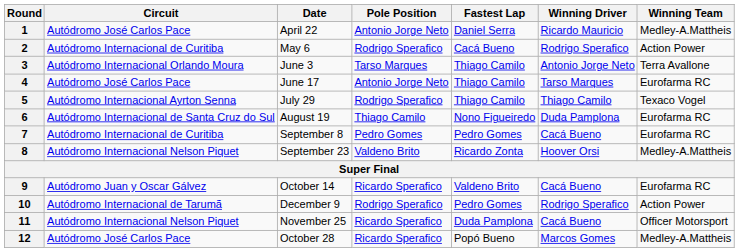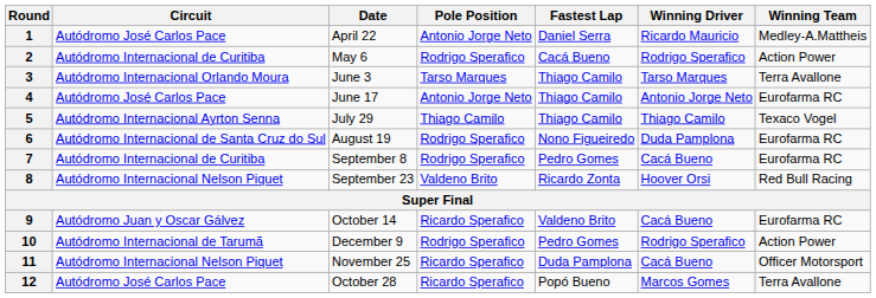3 | Winning Driver: Antonio Jorge Neto -> Tarso Marques
4 | Winning Driver: Tarso Marques -> Antonio Jorge Neto
5 | Pole Position: Rodrigo Sperafico -> Thiago Camilo
6 | Pole Position: Thiago Camilo -> Rodrigo Sperafico
7 | Pole Position: Pedro Gomes -> Rodrigo Sperafico
8 | Winning Team: Medley-A.Mattheis -> Red Bull Racing
12 | Winning Team: Medley-A.Mattheis -> Terra Avallone
